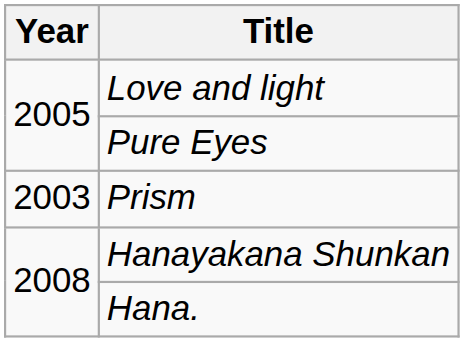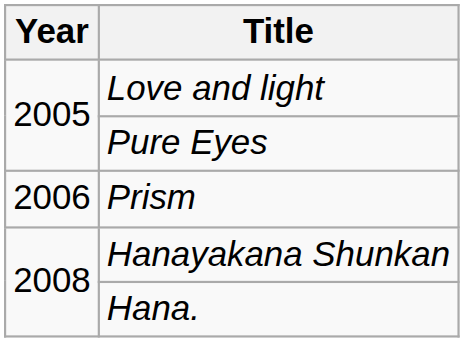Prism | Year: 2003 -> 2006
